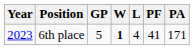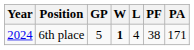6th place | Year: 2023 -> 2024
6th place | PF: 41 -> 38
